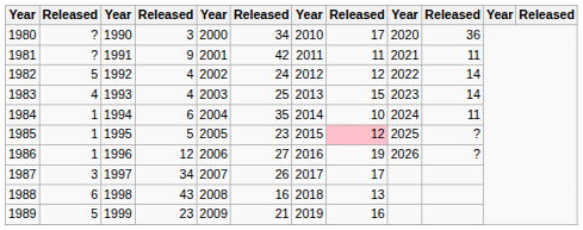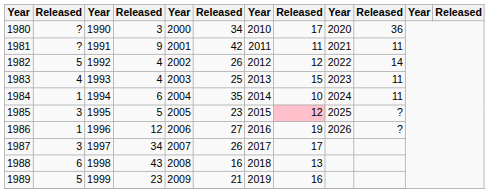1982 | column 6: 24 -> 26
1983 | column 10: 14 -> 11
1985 | column 2: 1 -> 3
